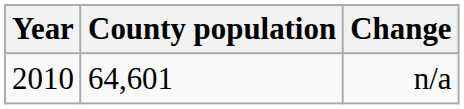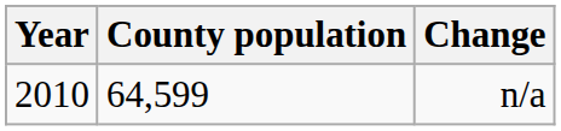n/a | County population: 64,601 -> 64,599
